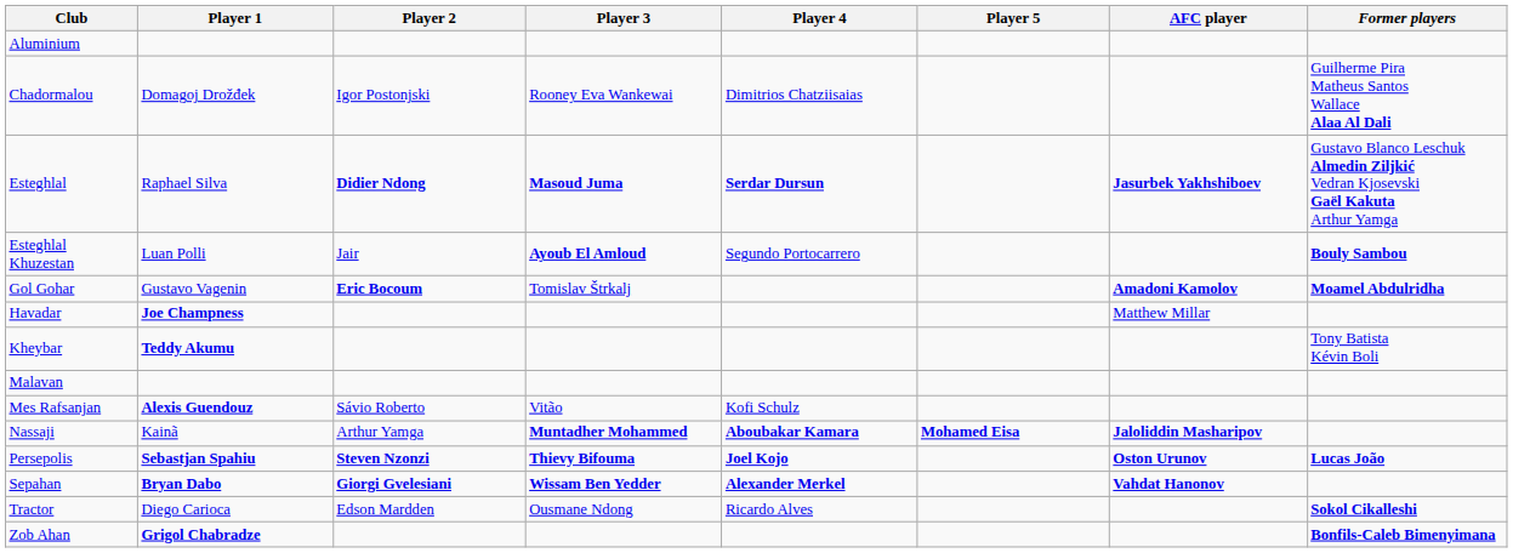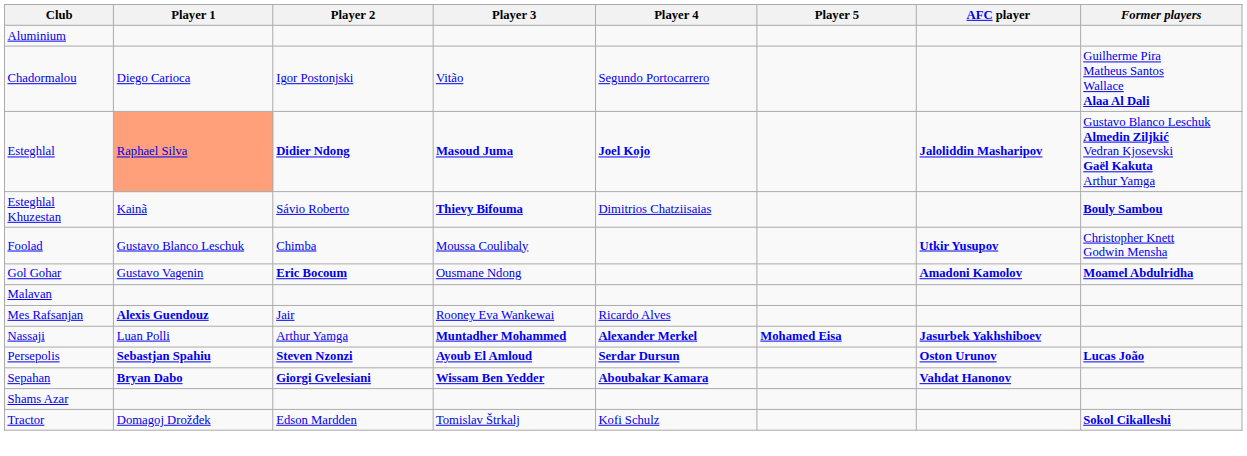Chadormalou | Player 1: Domagoj Drožđek -> Diego Carioca
Chadormalou | Player 3: Rooney Eva Wankewai -> Vitão
Chadormalou | Player 4: Dimitrios Chatziisaias -> Segundo Portocarrero
Esteghlal | Player 1: no background -> lightsalmon background
Esteghlal | Player 4: Serdar Dursun -> Joel Kojo
Esteghlal | AFC player: Jasurbek Yakhshiboev -> Jaloliddin Masharipov
Esteghlal Khuzestan | Player 1: Luan Polli -> Kainã
Esteghlal Khuzestan | Player 2: Jair -> Sávio Roberto
Esteghlal Khuzestan | Player 3: Ayoub El Amloud -> Thievy Bifouma
Esteghlal Khuzestan | Player 4: Segundo Portocarrero -> Dimitrios Chatziisaias
+ row: Foolad | Gustavo Blanco Leschuk | Chimba | Moussa Coulibaly | Utkir Yusupov | Christopher Knett Godwin Mensha
Gol Gohar | Player 3: Tomislav Štrkalj -> Ousmane Ndong
- row: Havadar | Joe Champness | Matthew Millar
- row: Kheybar | Teddy Akumu | Tony Batista Kévin Boli
Mes Rafsanjan | Player 2: Sávio Roberto -> Jair
Mes Rafsanjan | Player 3: Vitão -> Rooney Eva Wankewai
Mes Rafsanjan | Player 4: Kofi Schulz -> Ricardo Alves
Nassaji | Player 1: Kainã -> Luan Polli
Nassaji | Player 4: Aboubakar Kamara -> Alexander Merkel
Nassaji | AFC player: Jaloliddin Masharipov -> Jasurbek Yakhshiboev
Persepolis | Player 3: Thievy Bifouma -> Ayoub El Amloud
Persepolis | Player 4: Joel Kojo -> Serdar Dursun
Sepahan | Player 4: Alexander Merkel -> Aboubakar Kamara
+ row: Shams Azar
Tractor | Player 1: Diego Carioca -> Domagoj Drožđek
Tractor | Player 3: Ousmane Ndong -> Tomislav Štrkalj
Tractor | Player 4: Ricardo Alves -> Kofi Schulz
- row: Zob Ahan | Grigol Chabradze | Bonfils-Caleb Bimenyimana
